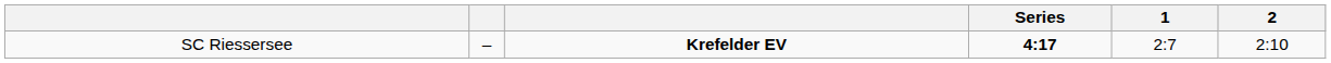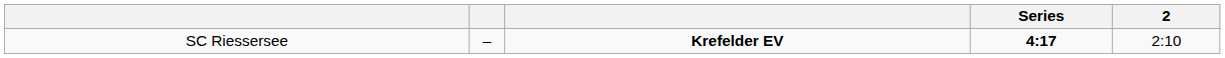- column: 1 | 2:7
